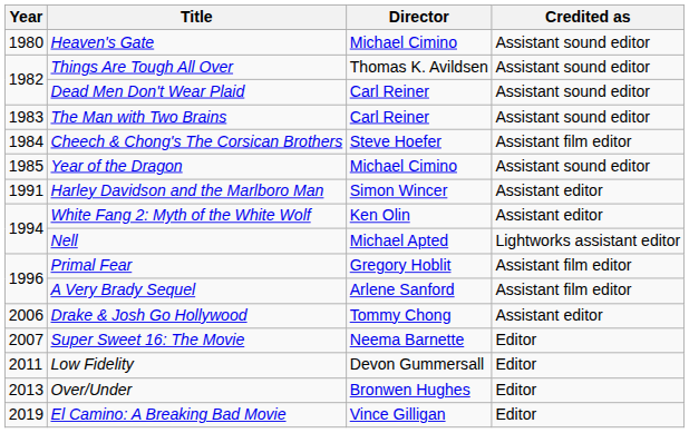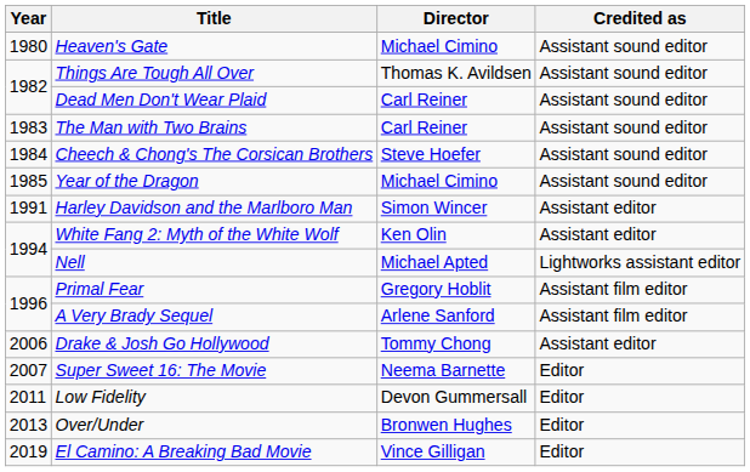Cheech & Chong's The Corsican Brothers | Credited as: Assistant film editor -> Assistant sound editor
